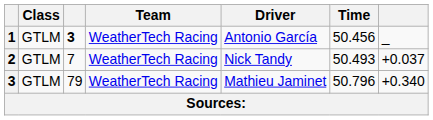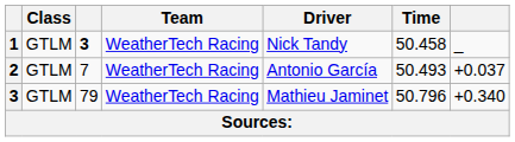1 | Driver: Antonio García -> Nick Tandy
1 | Time: 50.456 -> 50.458
2 | Driver: Nick Tandy -> Antonio García
